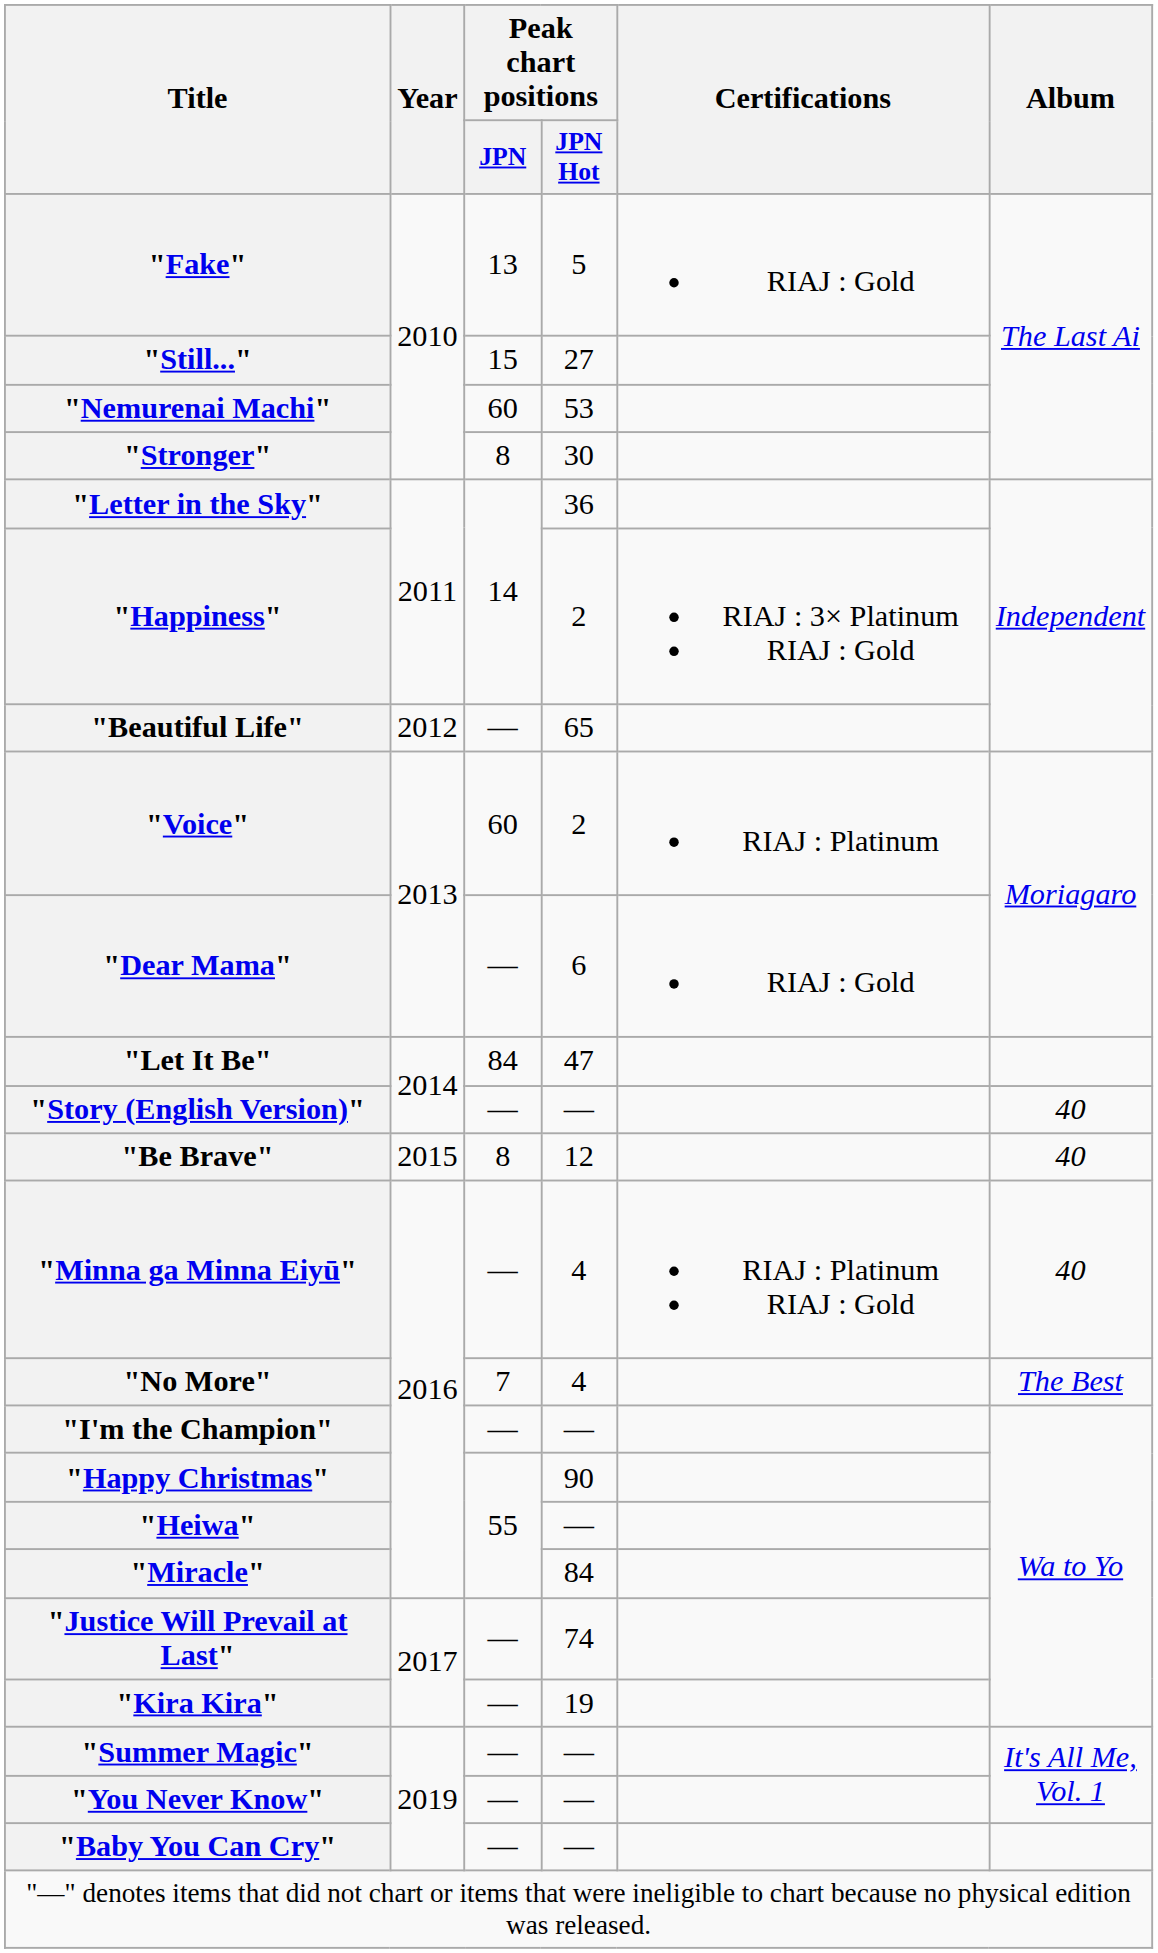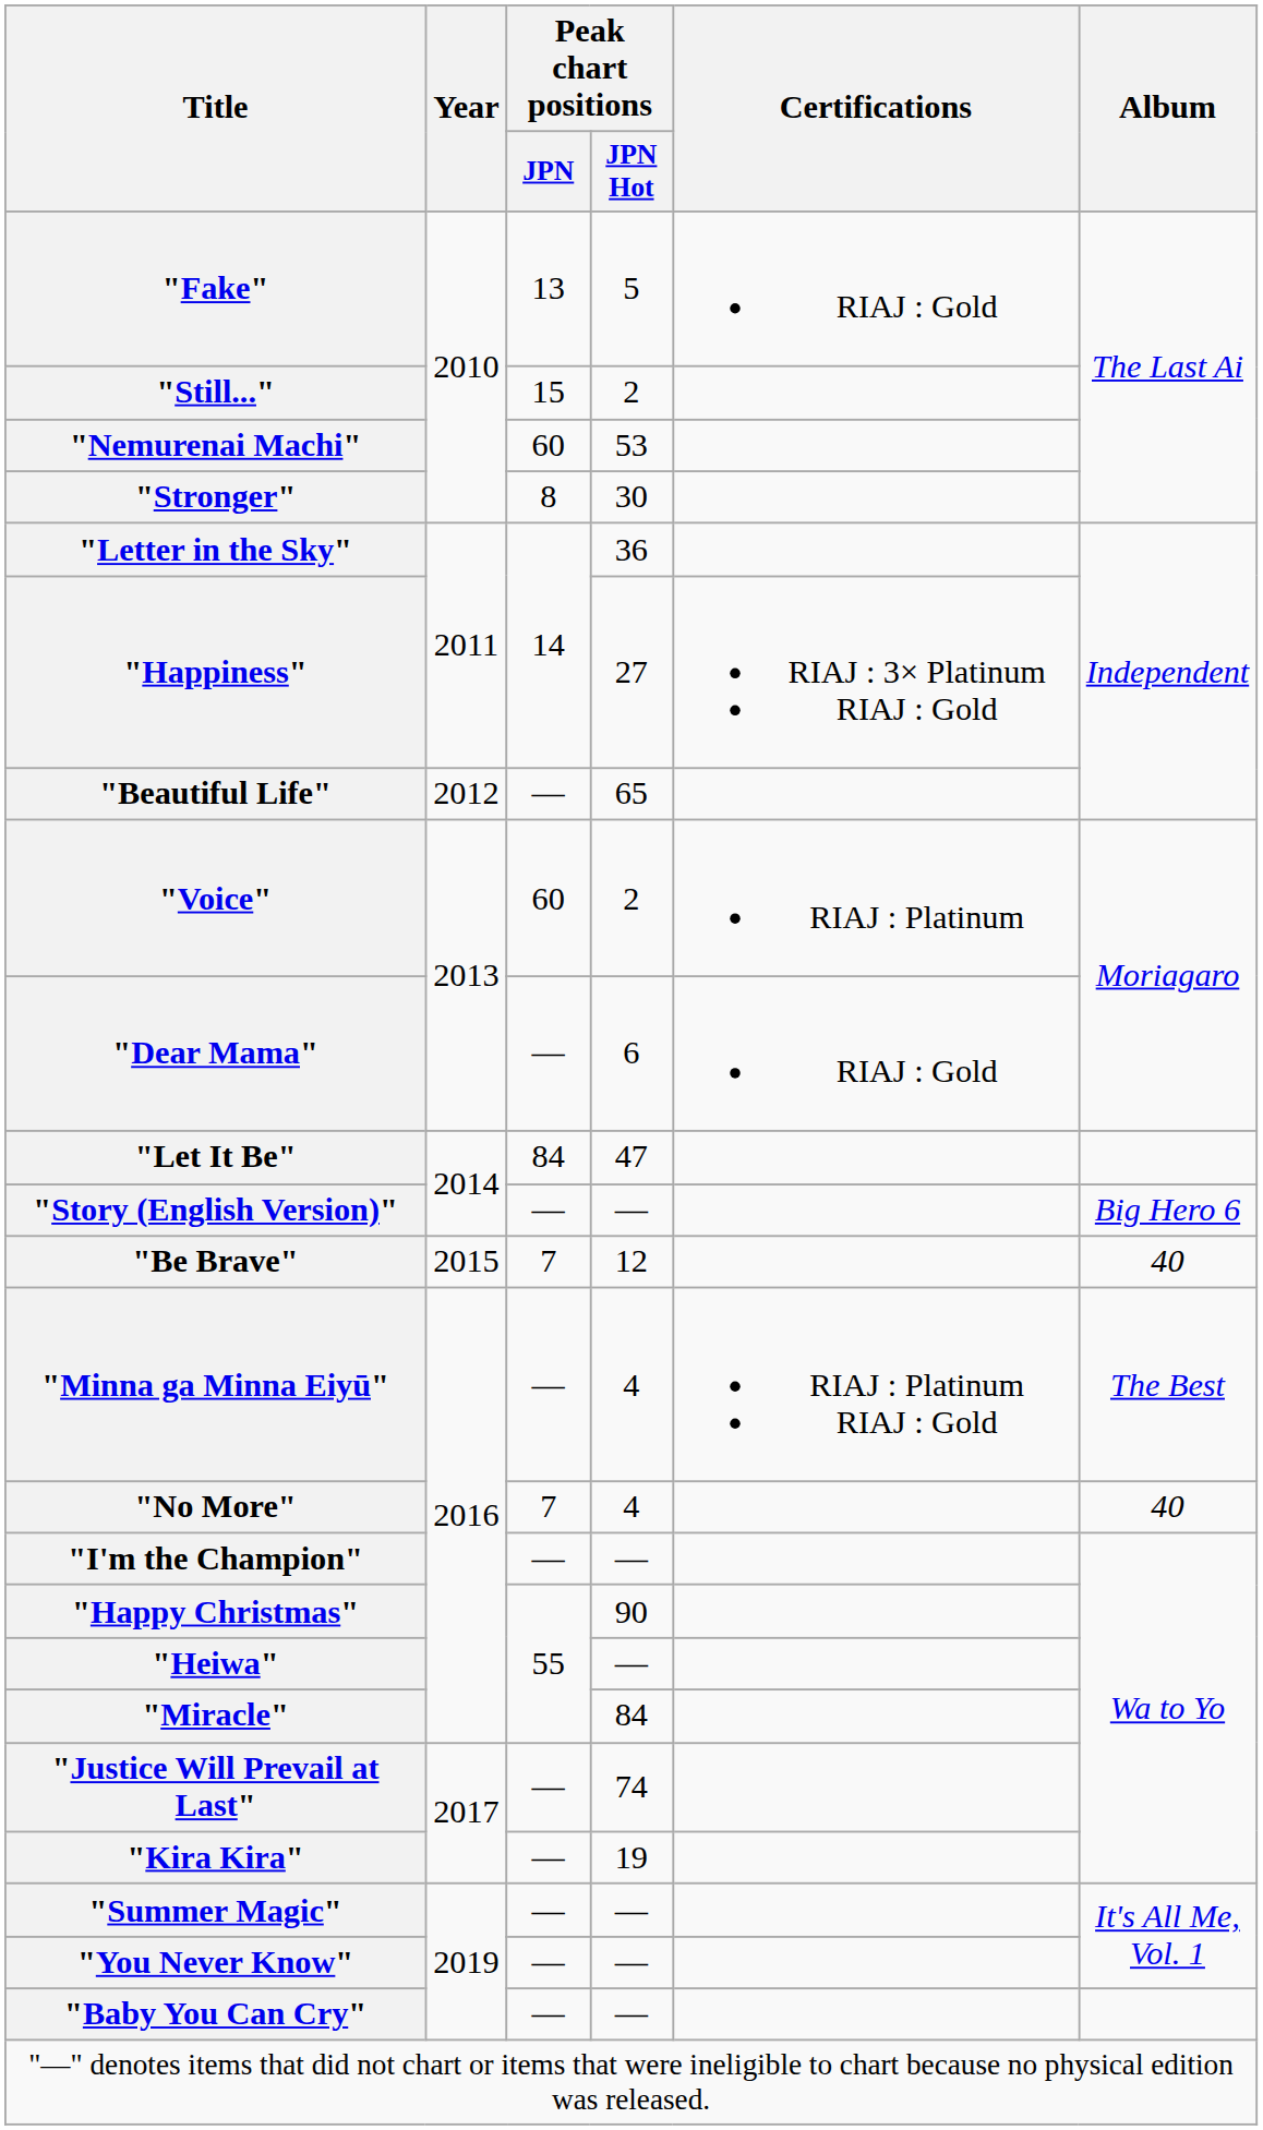"Still..." | Peak chart positions / JPN Hot: 27 -> 2
"Happiness" | Peak chart positions / JPN Hot: 2 -> 27
"Story (English Version)" | Album: 40 -> Big Hero 6
"Be Brave" | Peak chart positions / JPN: 8 -> 7
"Minna ga Minna Eiyū" | Album: 40 -> The Best
"No More" | Album: The Best -> 40
